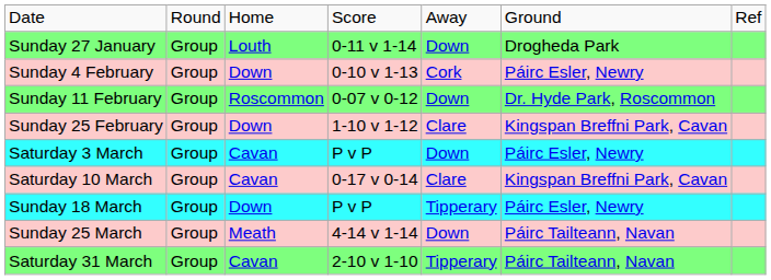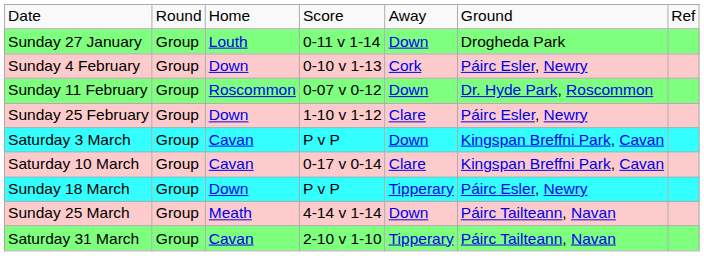Sunday 25 February | column 6: Kingspan Breffni Park, Cavan -> Páirc Esler, Newry
Saturday 3 March | column 6: Páirc Esler, Newry -> Kingspan Breffni Park, Cavan
